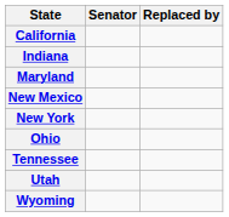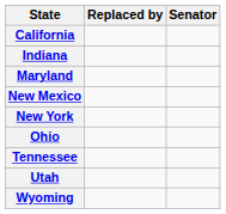columns swapped: Senator <-> Replaced by
